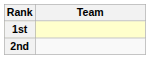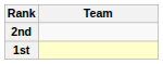rows swapped: 1st <-> 2nd
